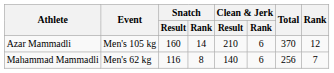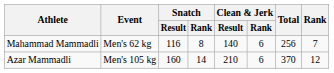rows swapped: Azar Mammadli <-> Mahammad Mammadli
